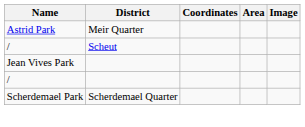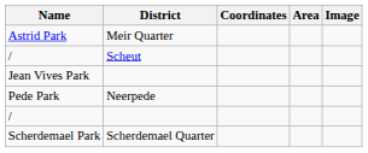+ row: Pede Park | Neerpede
